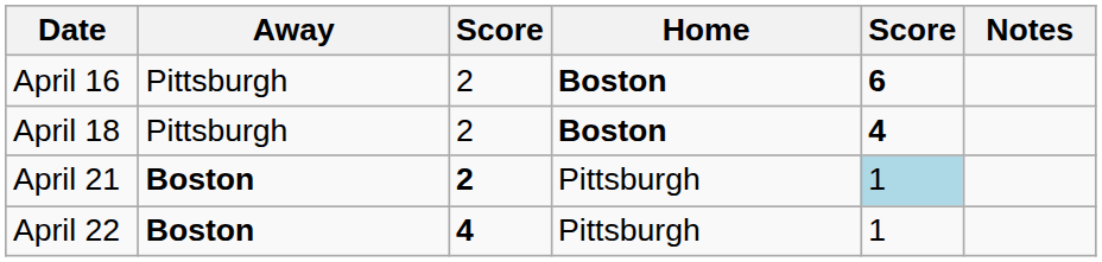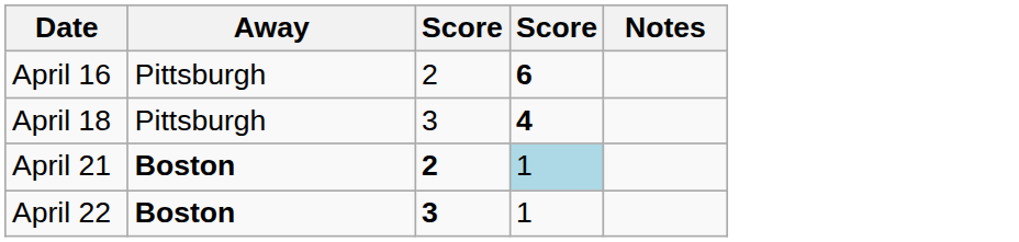- column: Home | Boston | Boston | Pittsburgh | Pittsburgh
April 18 | column 3: 2 -> 3
April 22 | column 3: 4 -> 3
